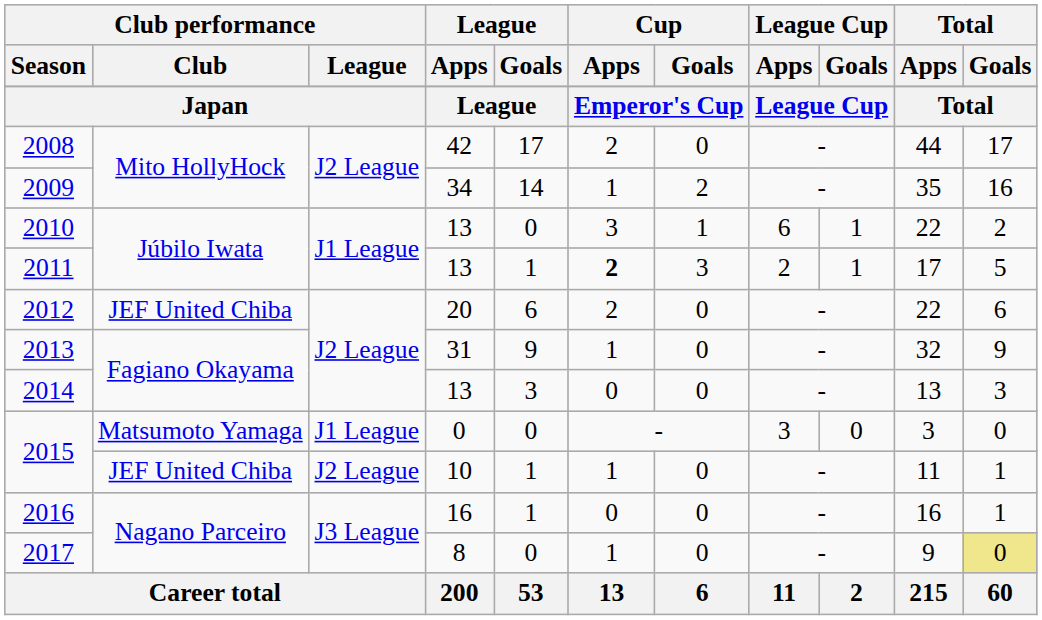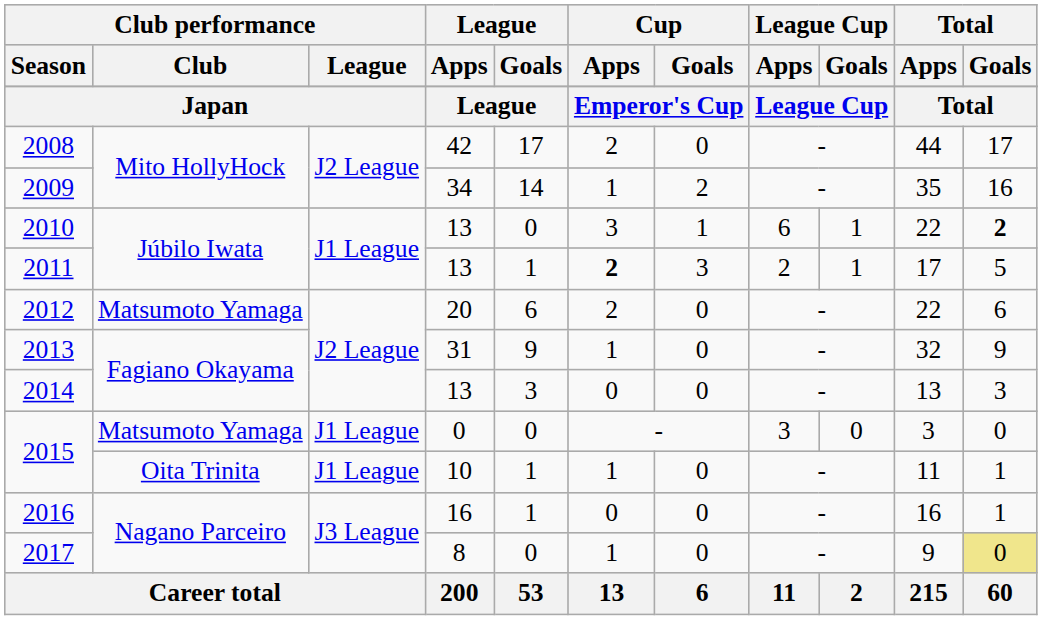2010 | Total / Goals: normal -> bold
2012 | Club performance / Club: JEF United Chiba -> Matsumoto Yamaga
2015 / 10 | Club performance / Club: JEF United Chiba -> Oita Trinita
2015 / 10 | Club performance / League: J2 League -> J1 League
